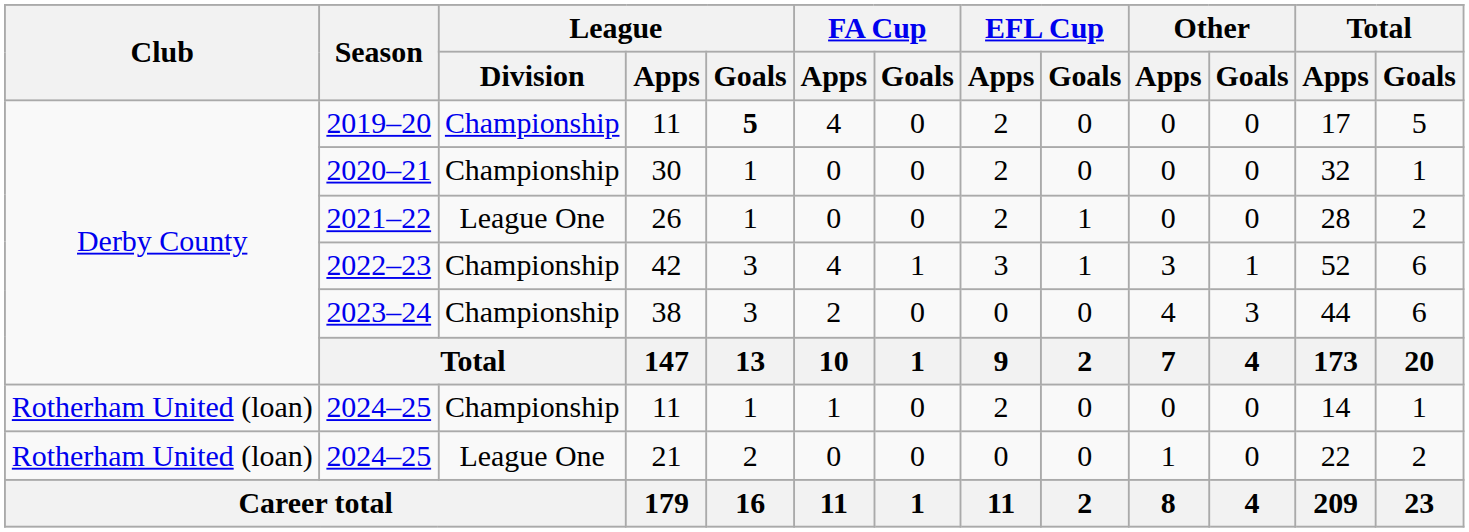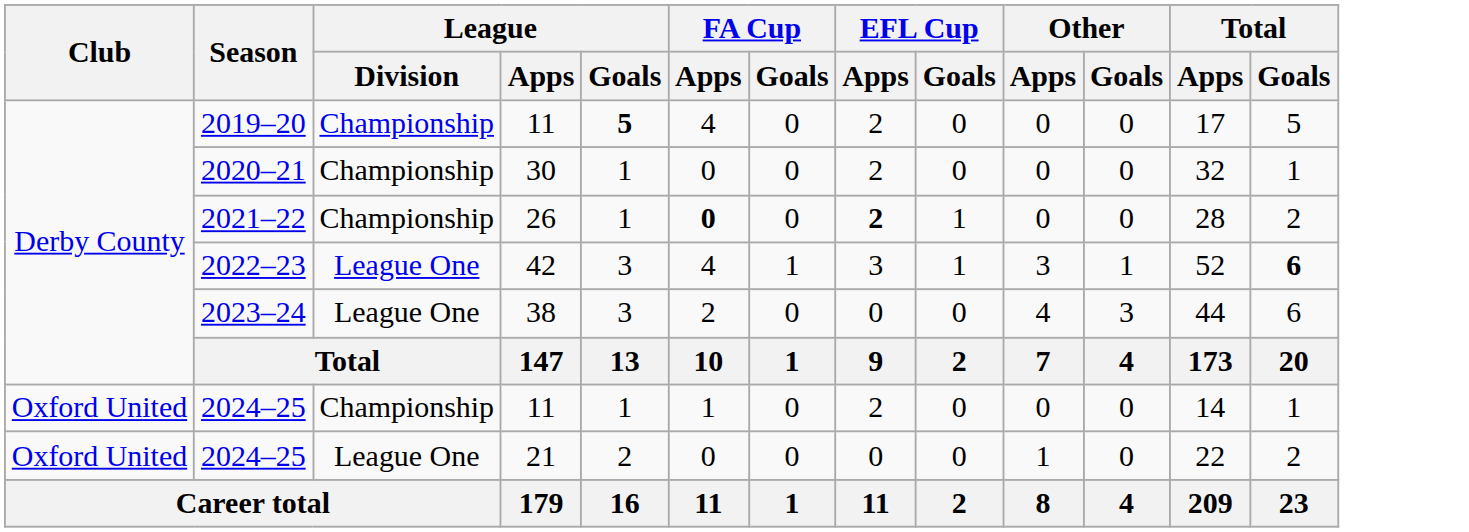2021–22 | League / Division: League One -> Championship
2021–22 | FA Cup / Apps: normal -> bold
2021–22 | EFL Cup / Apps: normal -> bold
2022–23 | League / Division: Championship -> League One
2022–23 | Total / Goals: normal -> bold
2023–24 | League / Division: Championship -> League One
2024–25 / 11 | Club: Rotherham United (loan) -> Oxford United
2024–25 / 21 | Club: Rotherham United (loan) -> Oxford United
